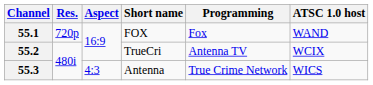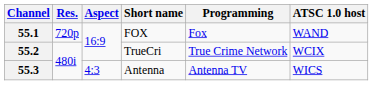55.2 | Programming: Antenna TV -> True Crime Network
55.3 | Programming: True Crime Network -> Antenna TV
